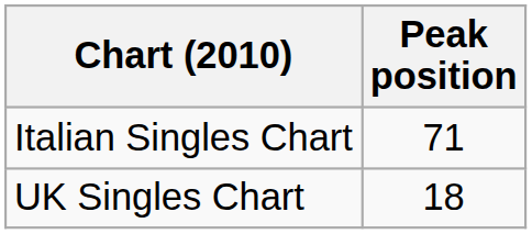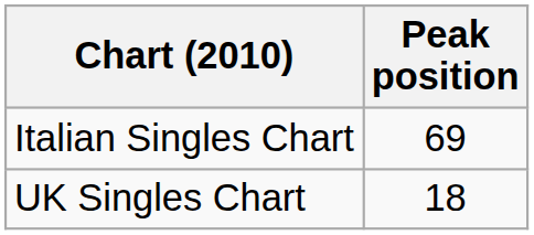Italian Singles Chart | Peak position: 71 -> 69
